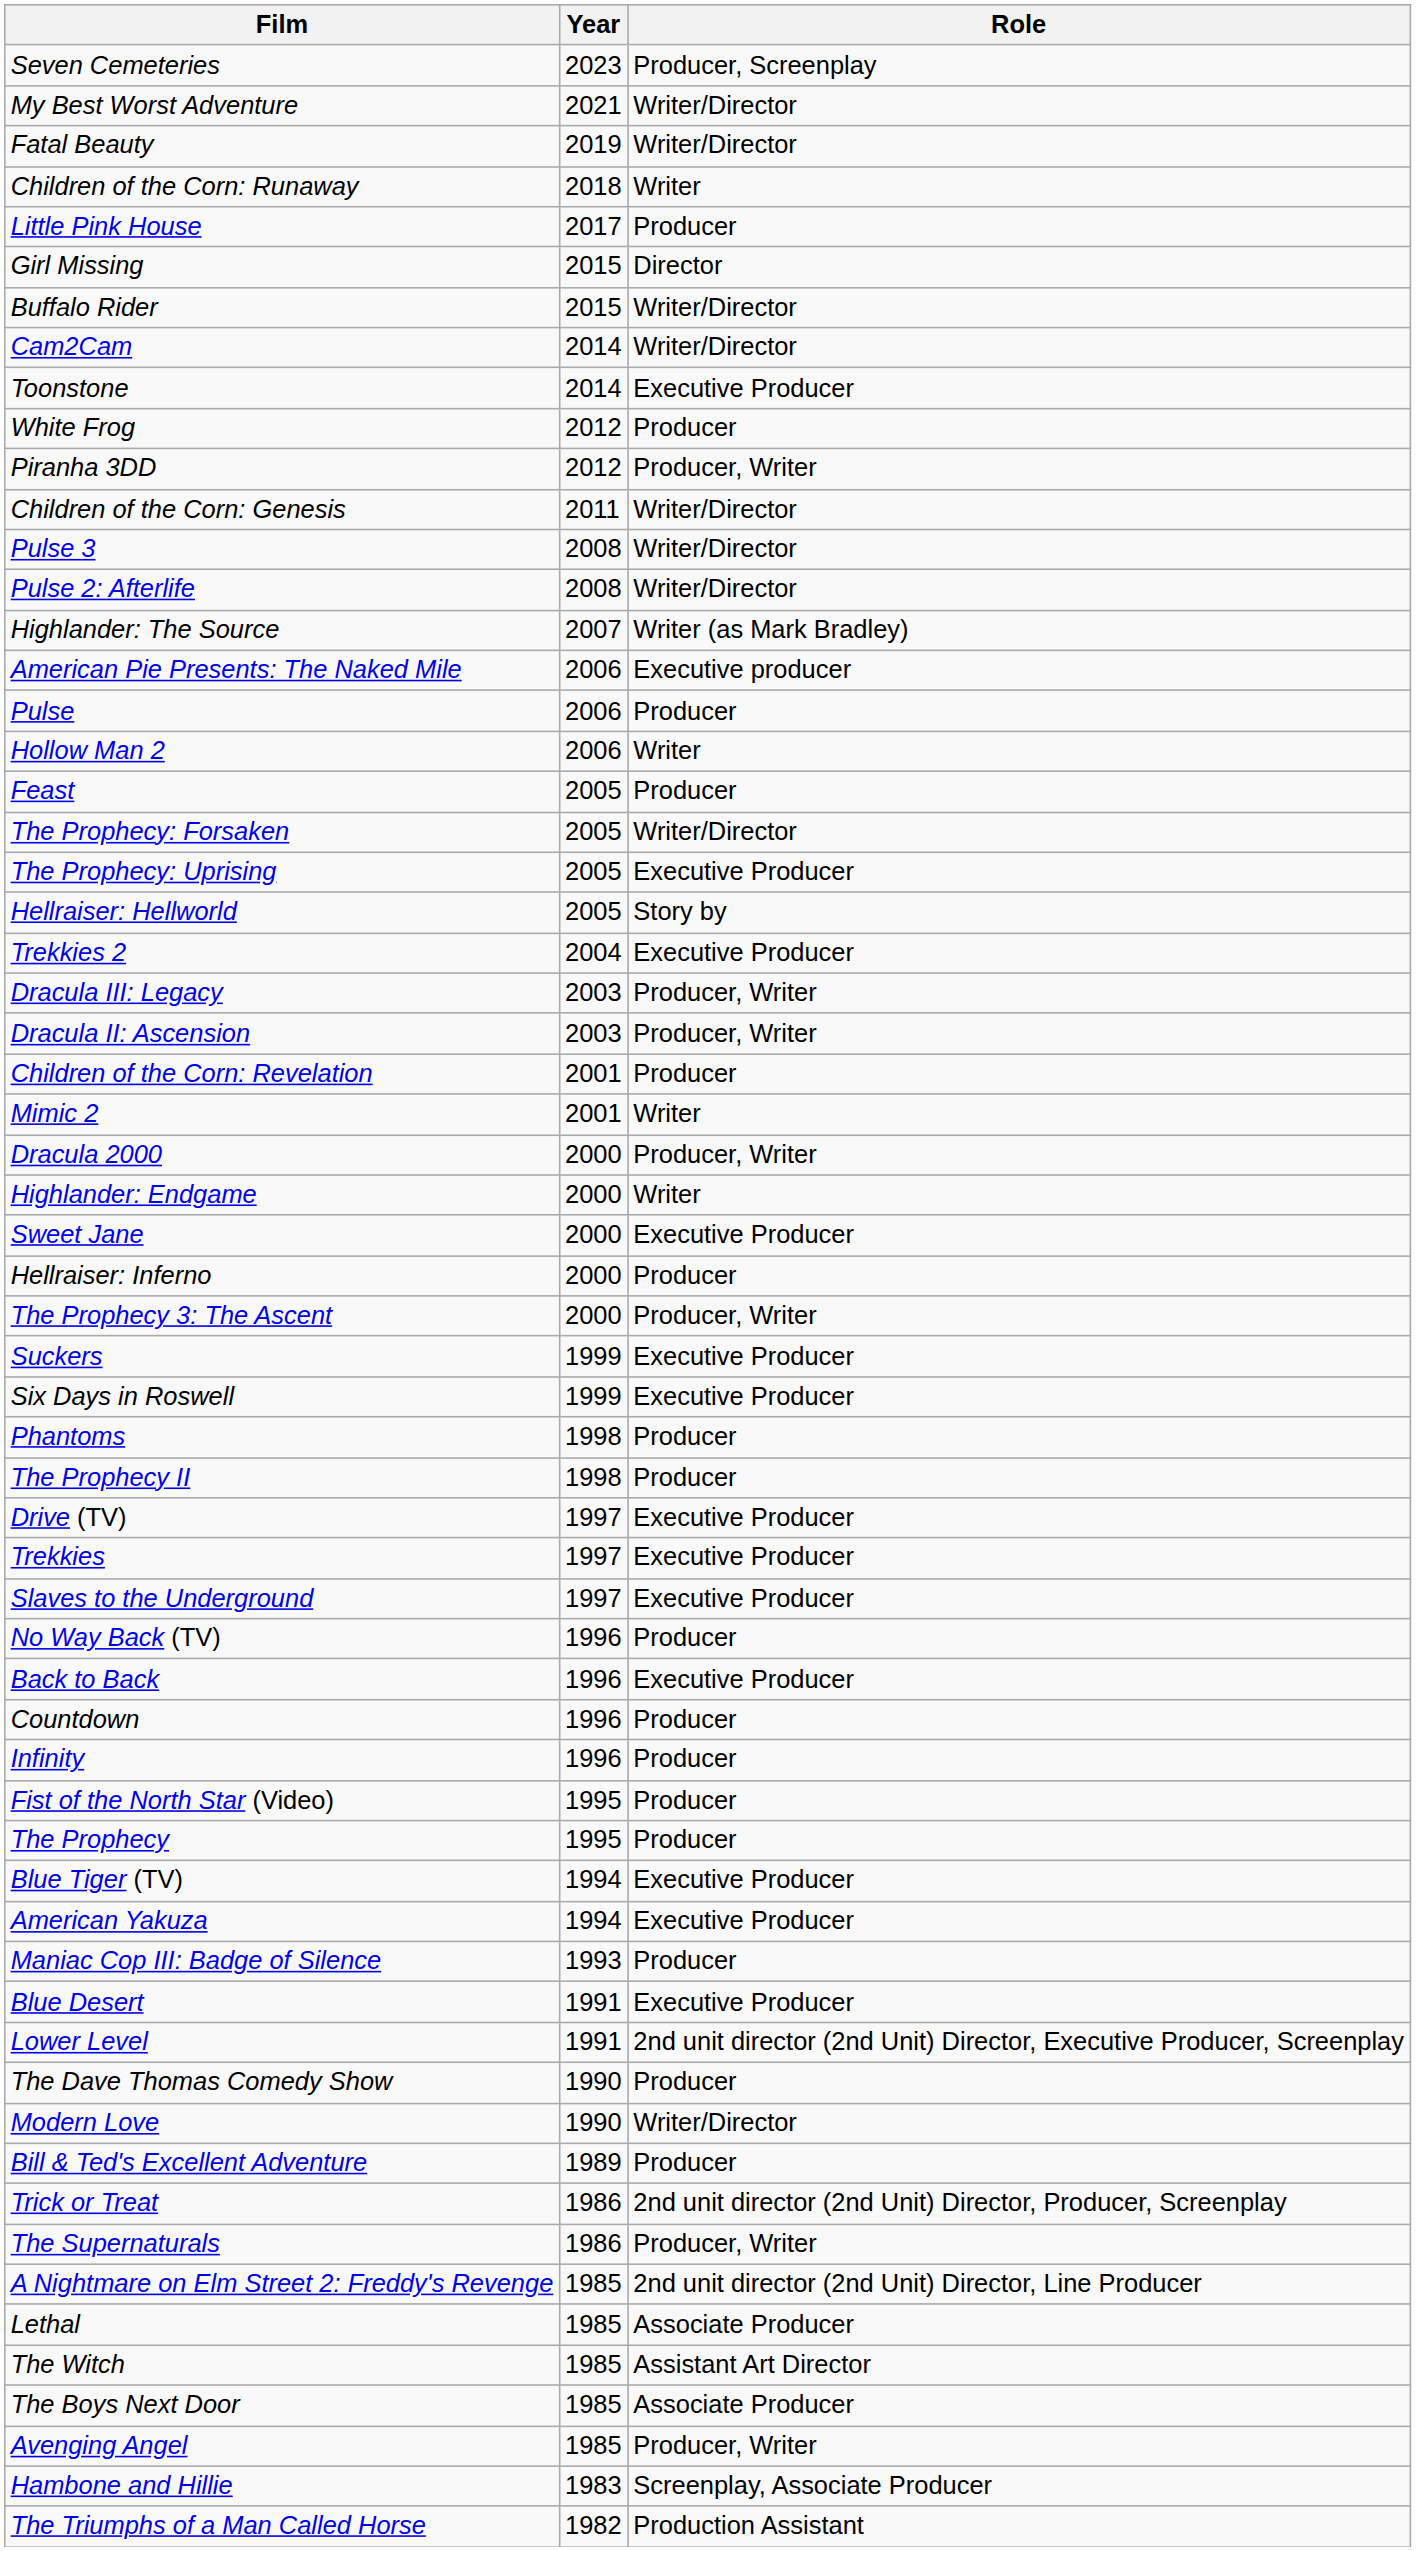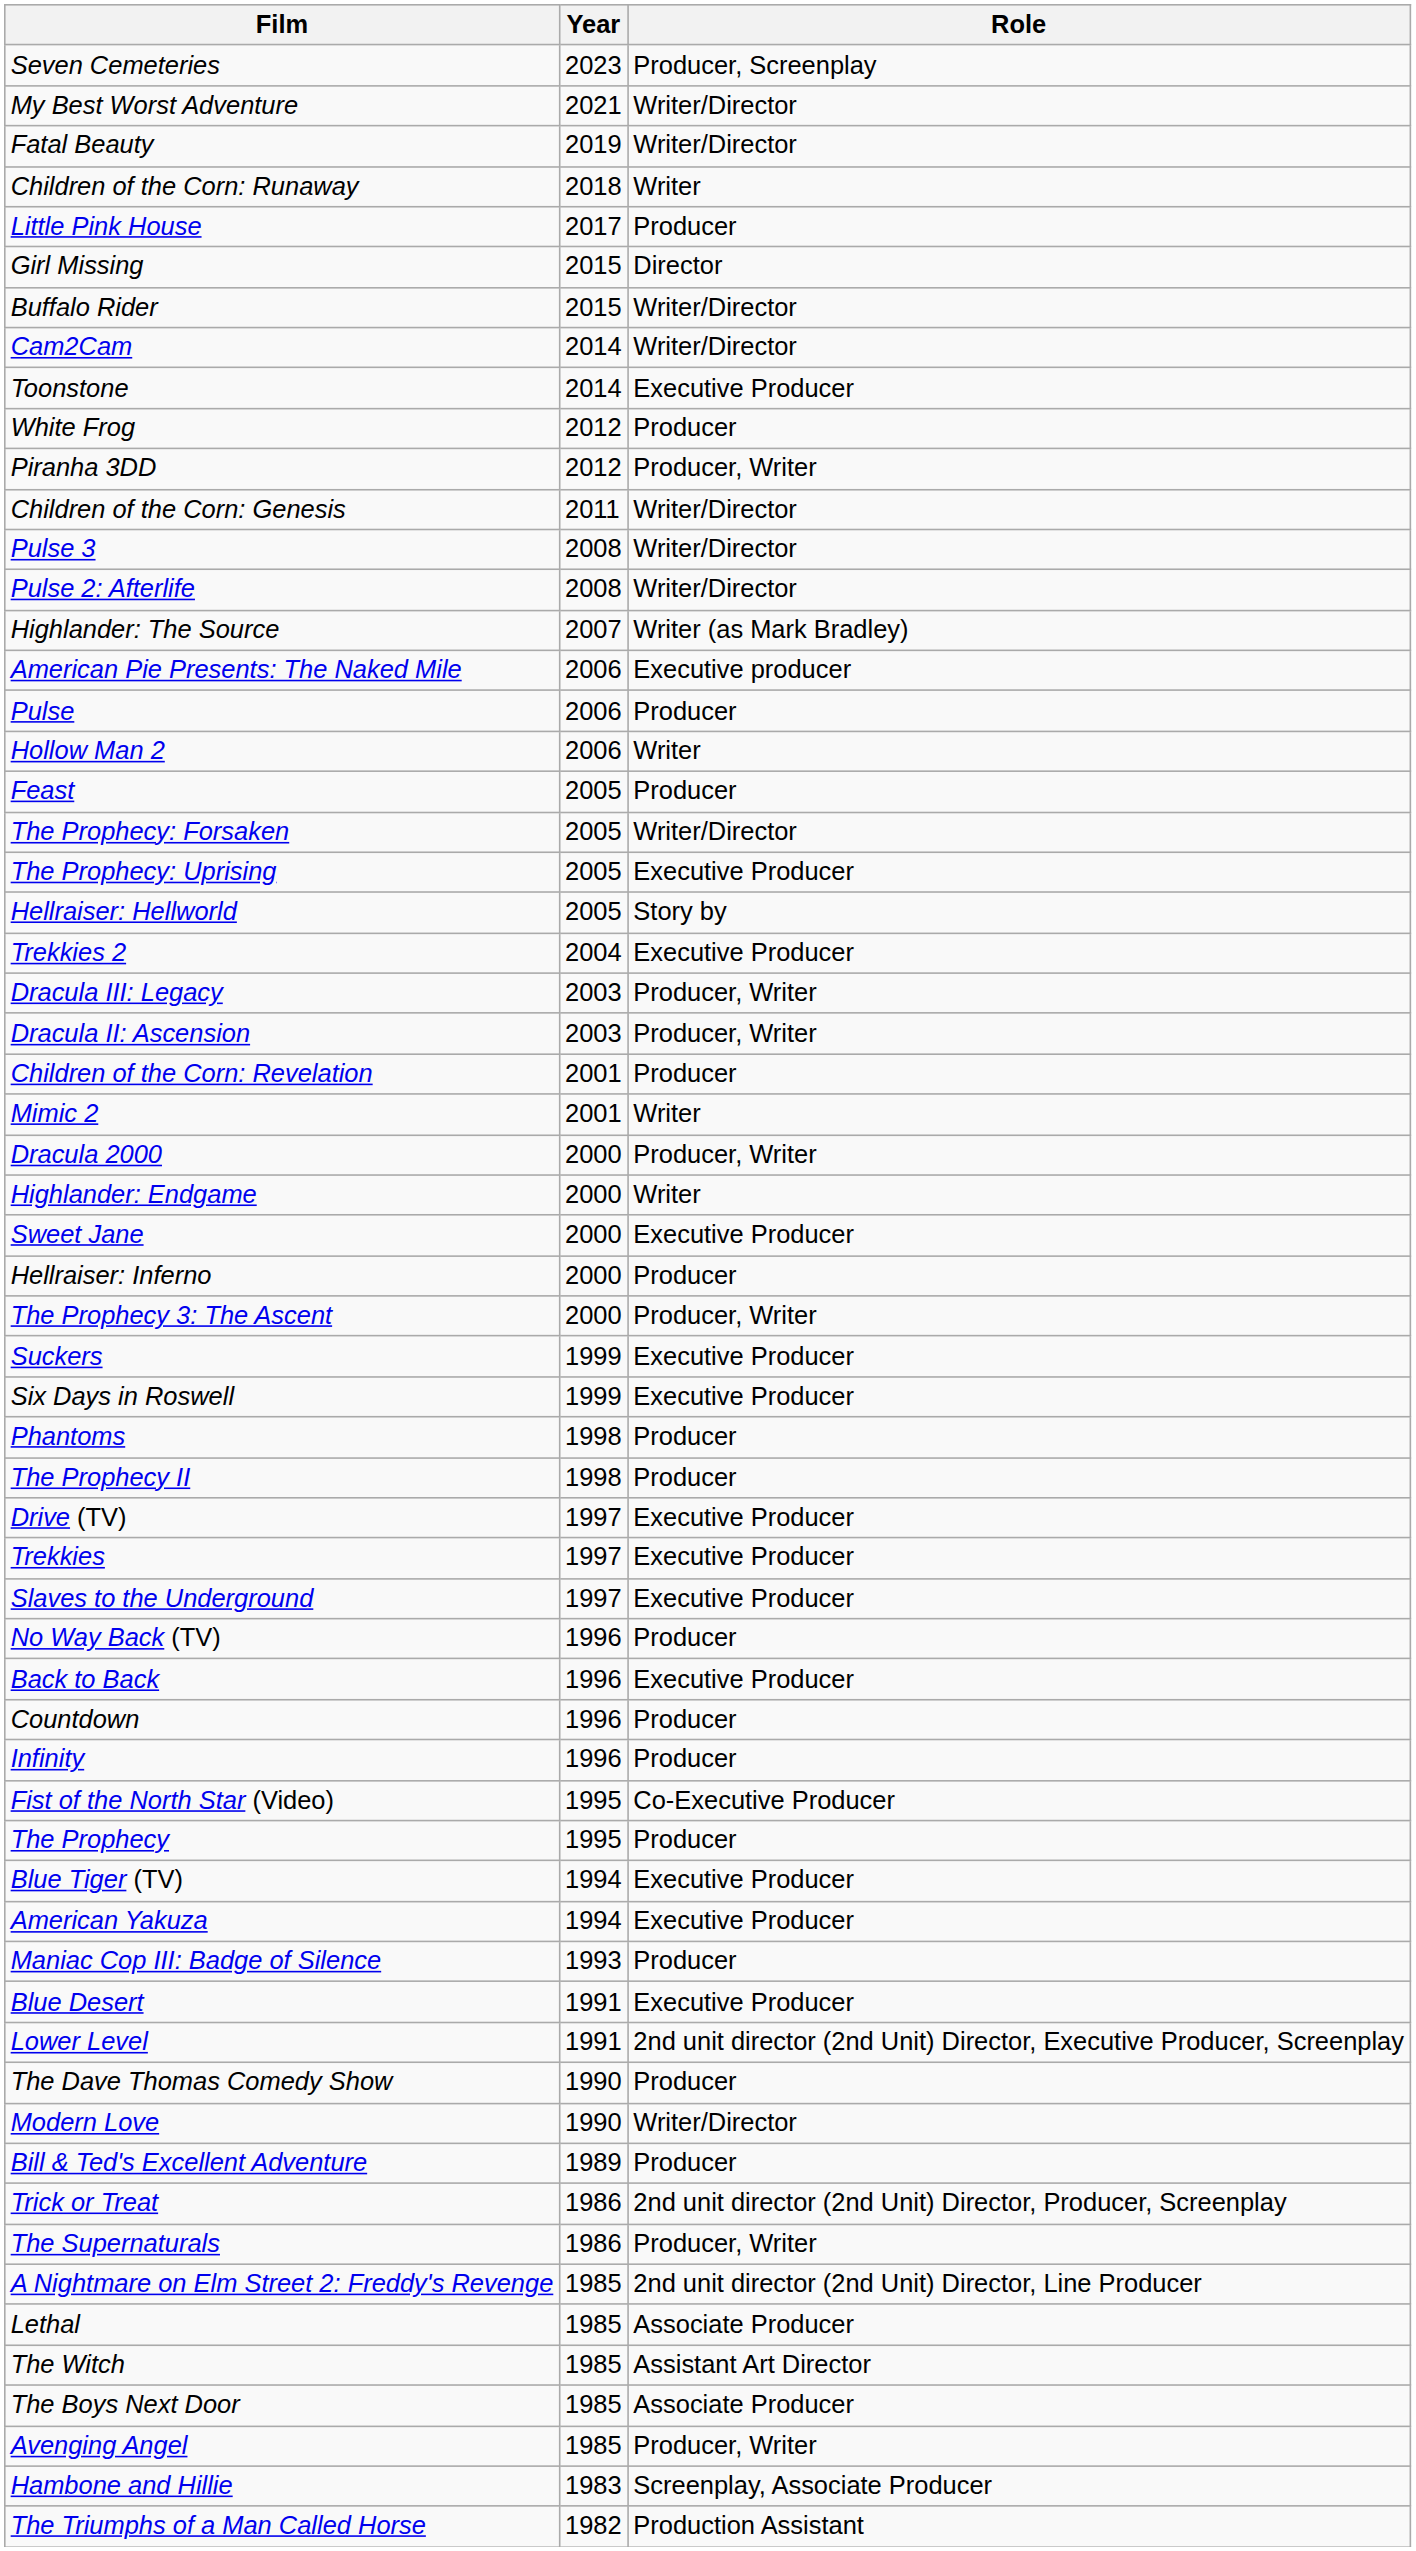Fist of the North Star (Video) | Role: Producer -> Co-Executive Producer
